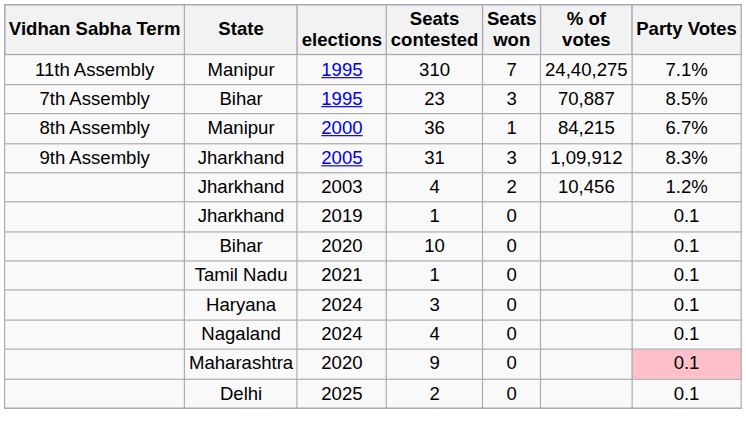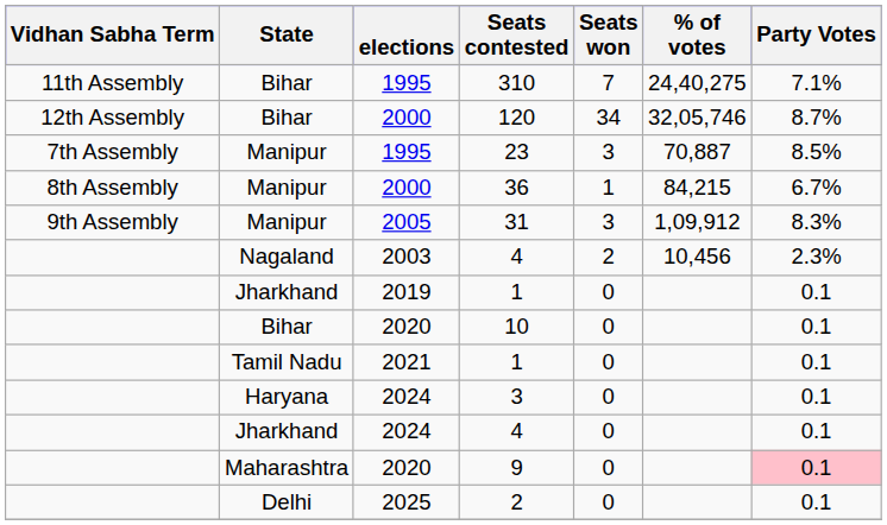310 | State: Manipur -> Bihar
+ row: 12th Assembly | Bihar | 2000 | 120 | 34 | 32,05,746 | 8.7%
23 | State: Bihar -> Manipur
31 | State: Jharkhand -> Manipur
2003 / 4 | State: Jharkhand -> Nagaland
2003 / 4 | Party Votes: 1.2% -> 2.3%
2024 / 4 | State: Nagaland -> Jharkhand
